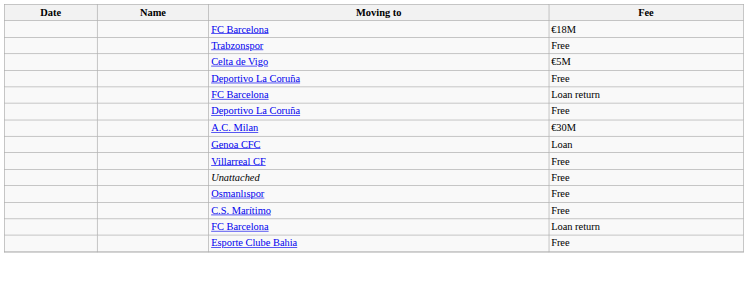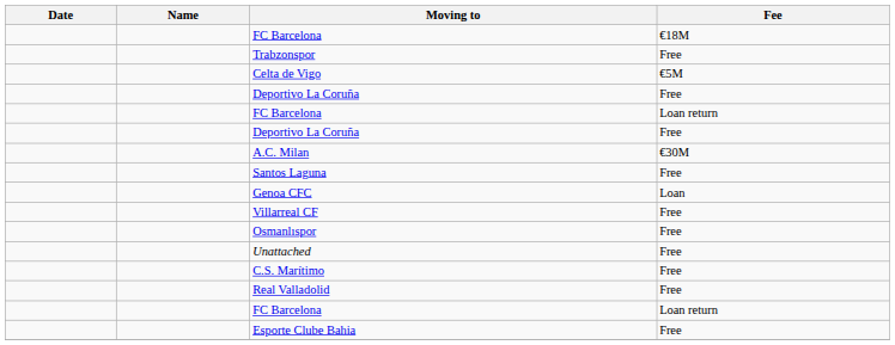+ row: Santos Laguna | Free
rows swapped: Unattached <-> Osmanlıspor
+ row: Real Valladolid | Free
